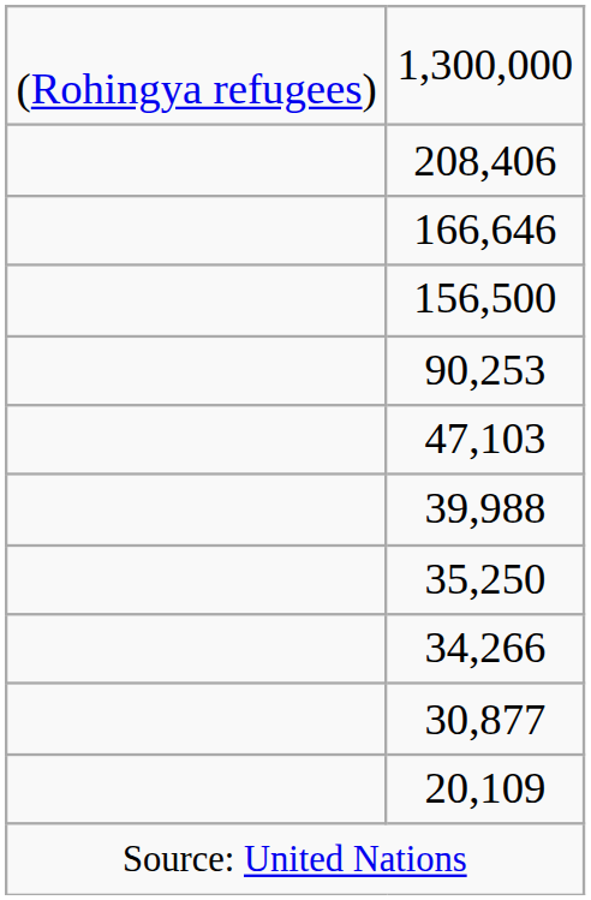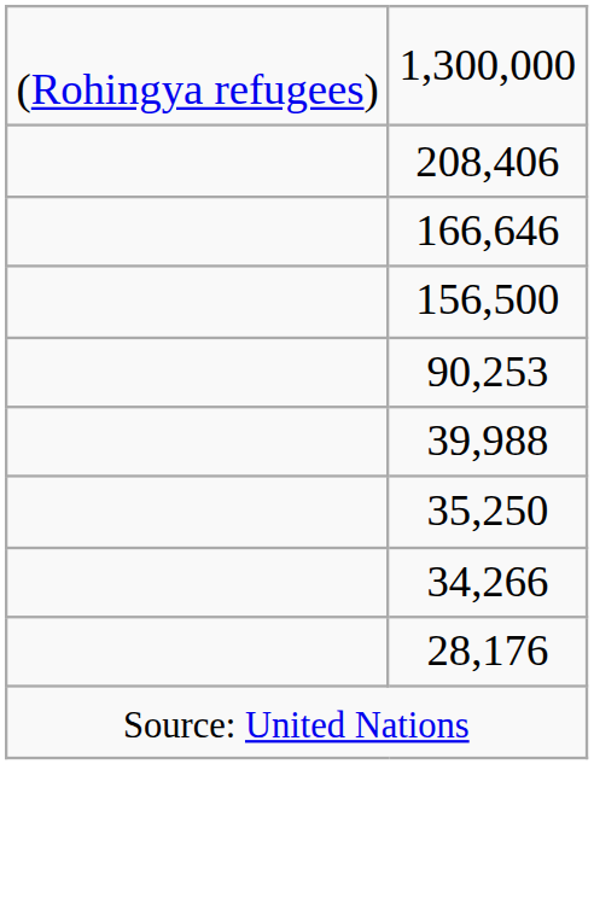- row: 47,103
- row: 30,877
+ row: 28,176
- row: 20,109
